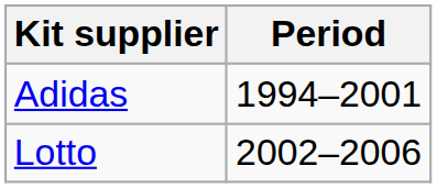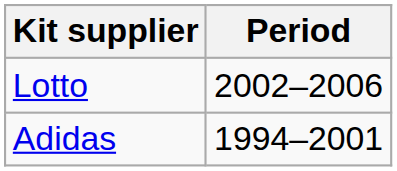rows swapped: Adidas <-> Lotto
